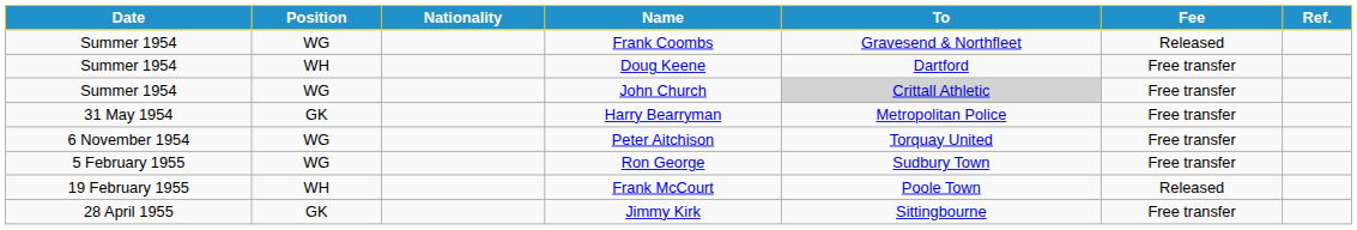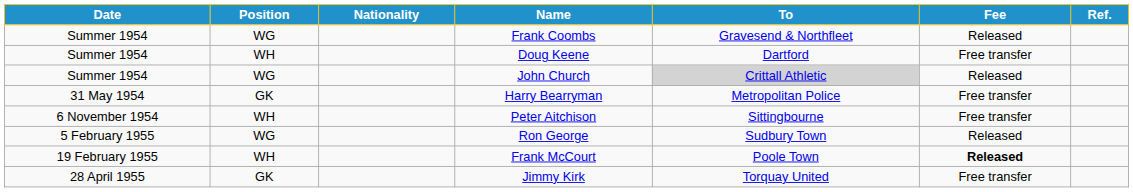John Church | Fee: Free transfer -> Released
Peter Aitchison | Position: WG -> WH
Peter Aitchison | To: Torquay United -> Sittingbourne
Ron George | Fee: Free transfer -> Released
Frank McCourt | Fee: normal -> bold
Jimmy Kirk | To: Sittingbourne -> Torquay United
